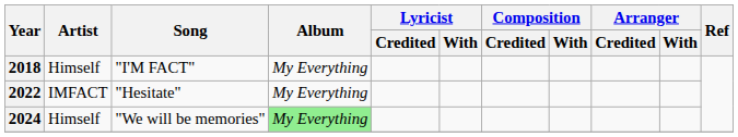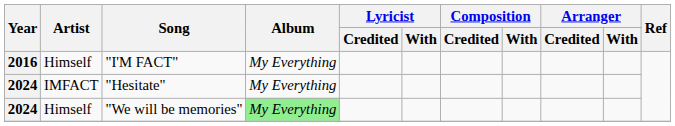"I'M FACT" | Year: 2018 -> 2016
"Hesitate" | Year: 2022 -> 2024
